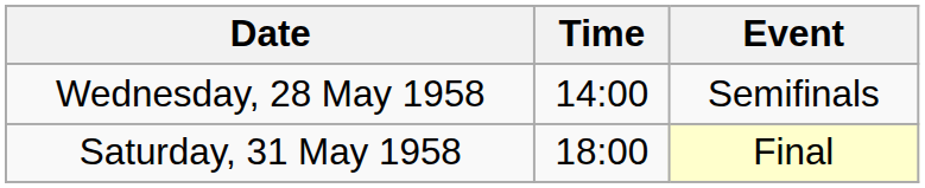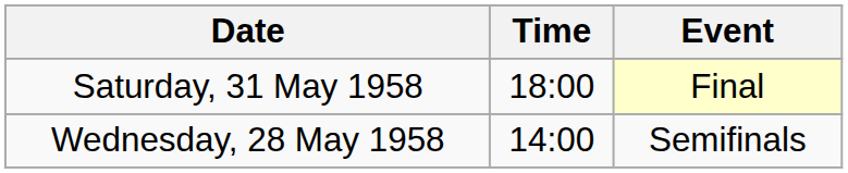rows swapped: Wednesday, 28 May 1958 <-> Saturday, 31 May 1958
